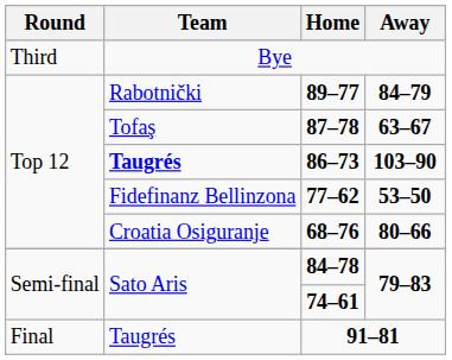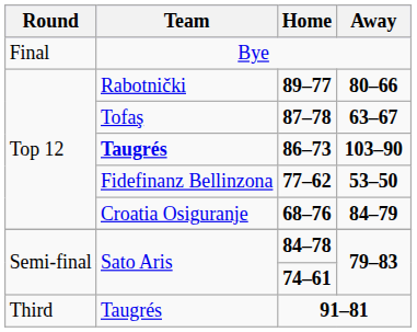Bye | Round: Third -> Final
89–77 | Away: 84–79 -> 80–66
68–76 | Away: 80–66 -> 84–79
91–81 | Round: Final -> Third
